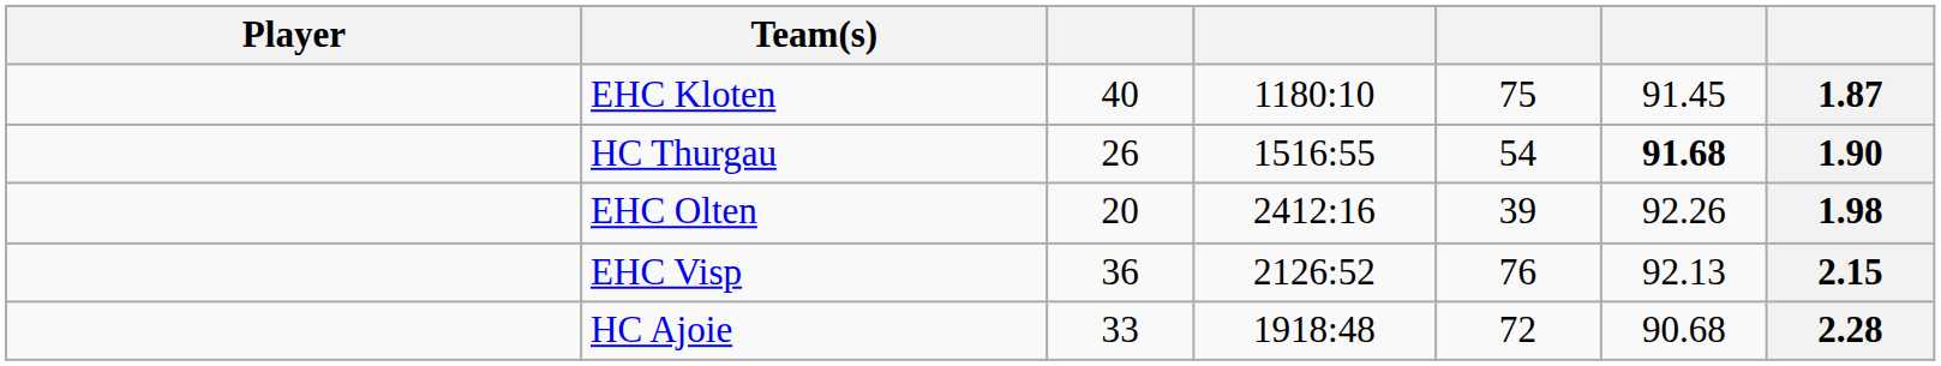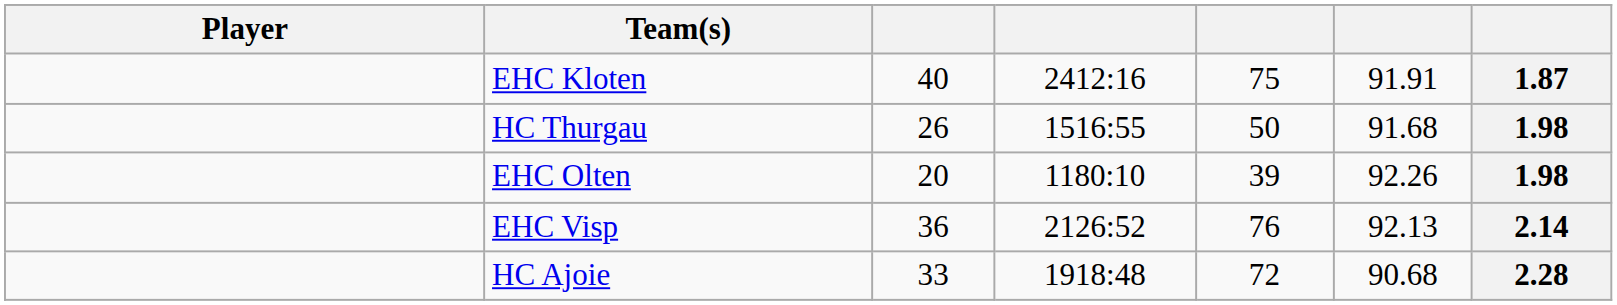EHC Kloten | column 4: 1180:10 -> 2412:16
EHC Kloten | column 6: 91.45 -> 91.91
HC Thurgau | column 5: 54 -> 50
HC Thurgau | column 6: bold -> normal
HC Thurgau | column 7: 1.90 -> 1.98
EHC Olten | column 4: 2412:16 -> 1180:10
EHC Visp | column 7: 2.15 -> 2.14
